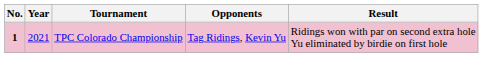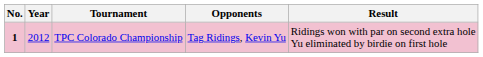TPC Colorado Championship | Year: 2021 -> 2012
